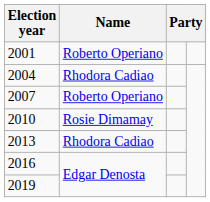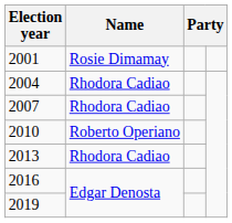2001 | Name: Roberto Operiano -> Rosie Dimamay
2007 | Name: Roberto Operiano -> Rhodora Cadiao
2010 | Name: Rosie Dimamay -> Roberto Operiano
